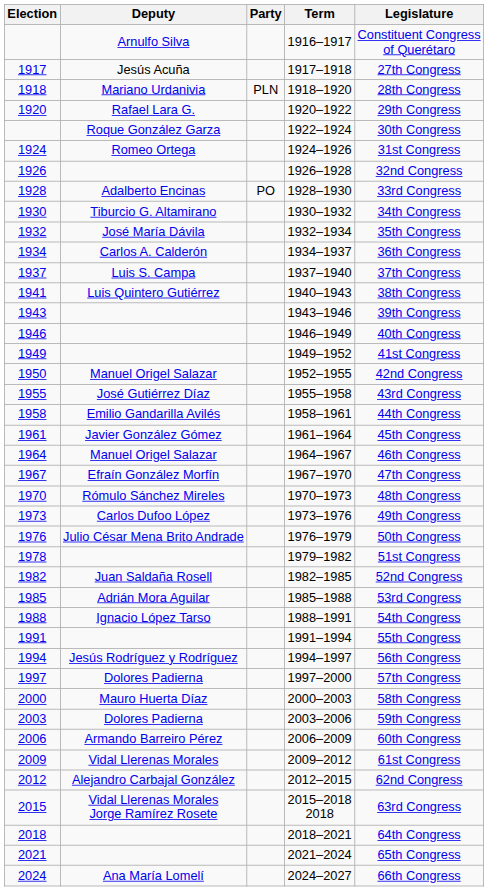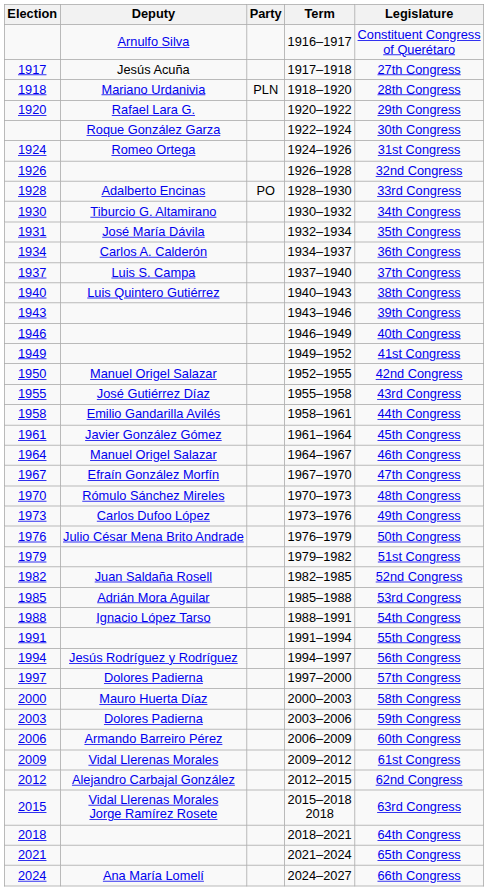1932–1934 | Election: 1932 -> 1931
1940–1943 | Election: 1941 -> 1940
1979–1982 | Election: 1978 -> 1979
